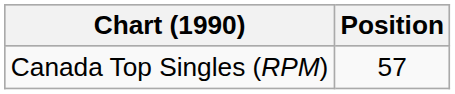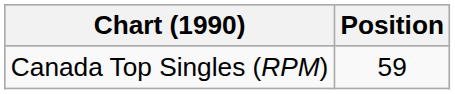Canada Top Singles (RPM) | Position: 57 -> 59
